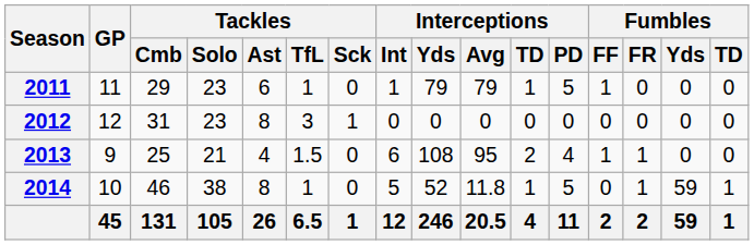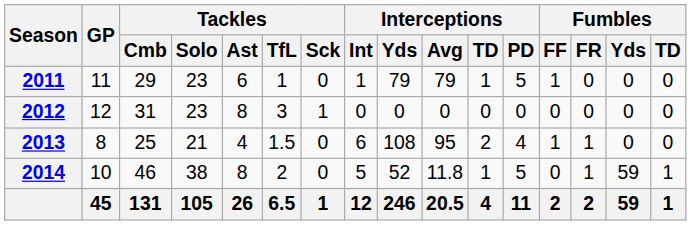2013 | GP: 9 -> 8
2014 | Tackles / TfL: 1 -> 2
